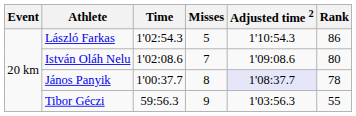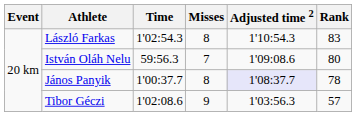László Farkas | Misses: 5 -> 8
László Farkas | Rank: 86 -> 83
István Oláh Nelu | Time: 1'02:08.6 -> 59:56.3
Tibor Géczi | Time: 59:56.3 -> 1'02:08.6
Tibor Géczi | Rank: 55 -> 57
